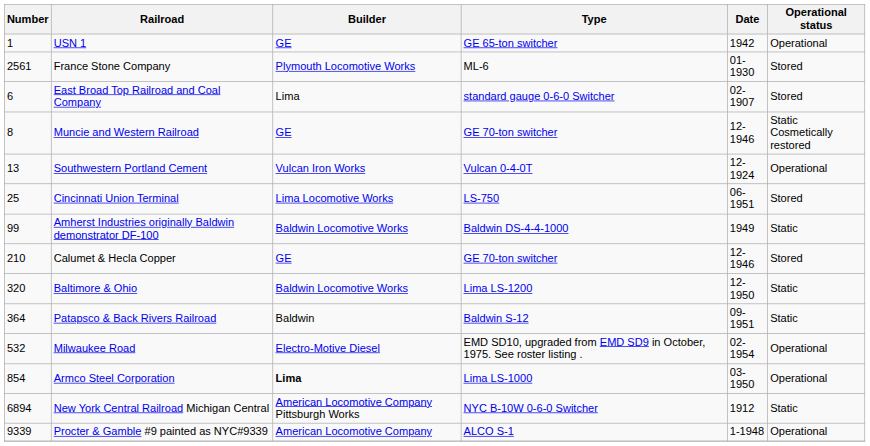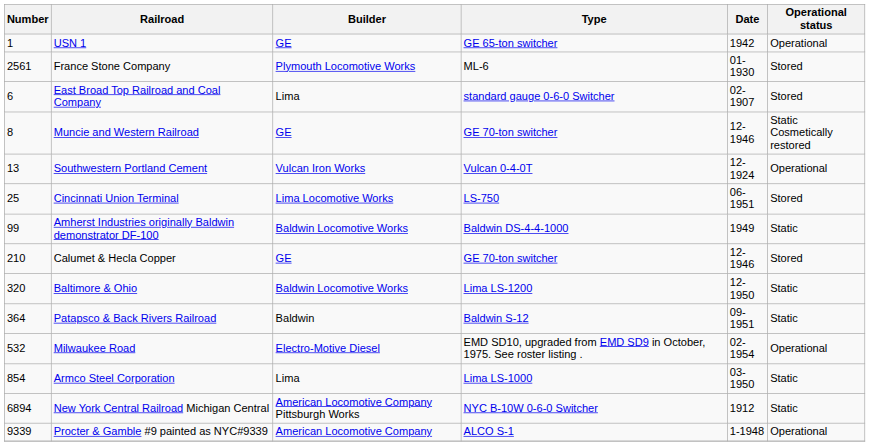Armco Steel Corporation | Builder: bold -> normal
Armco Steel Corporation | Operational status: Operational -> Static
